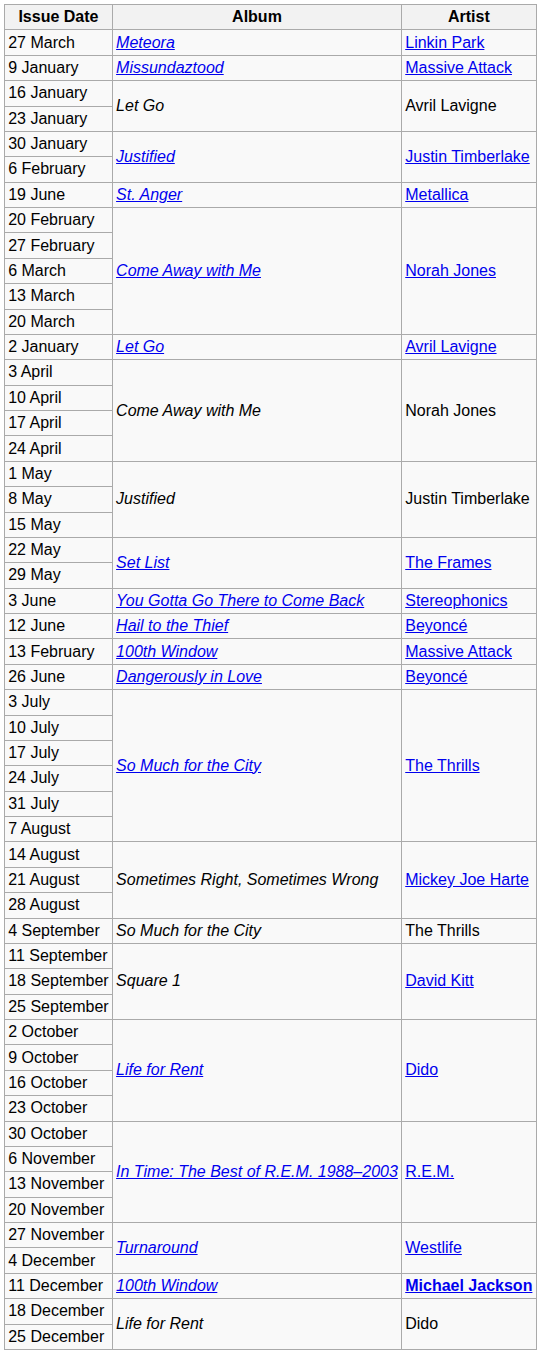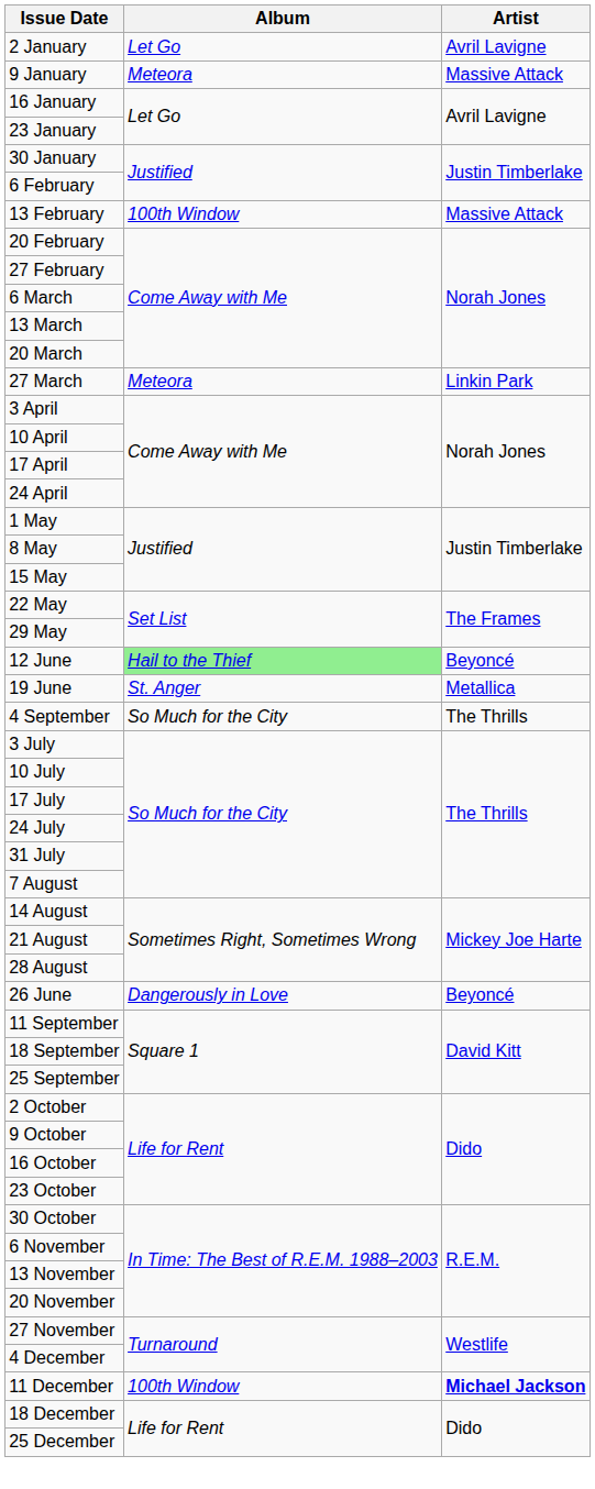rows swapped: 2 January <-> 27 March
9 January | Album: Missundaztood -> Meteora
rows swapped: 13 February <-> 19 June
- row: 3 June | You Gotta Go There to Come Back | Stereophonics
12 June | Album: no background -> lightgreen background
rows swapped: 26 June <-> 4 September
